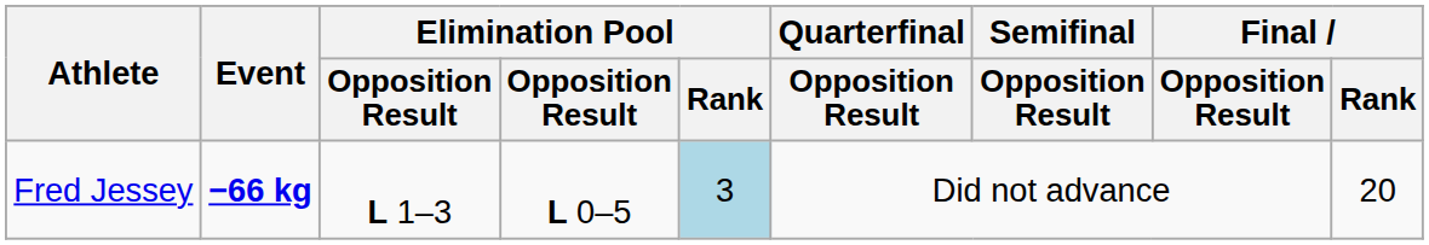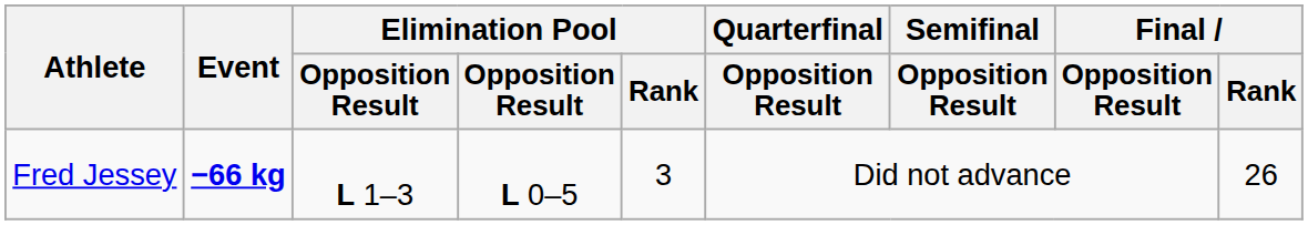Fred Jessey | Elimination Pool / Rank: lightblue background -> no background
Fred Jessey | Final / Rank: 20 -> 26
